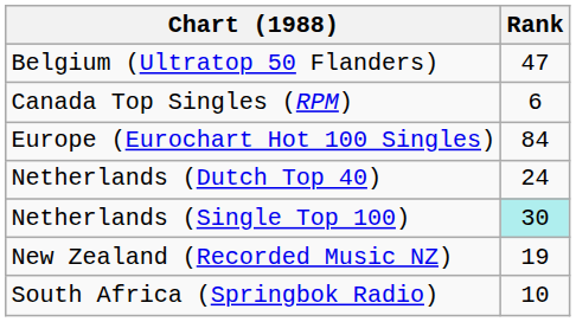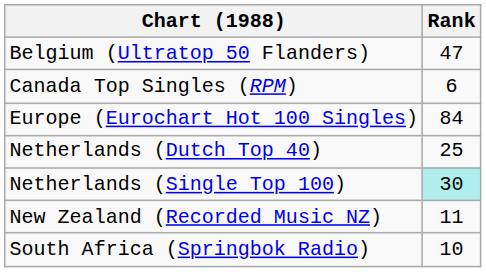Netherlands (Dutch Top 40) | Rank: 24 -> 25
New Zealand (Recorded Music NZ) | Rank: 19 -> 11
